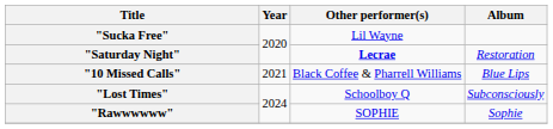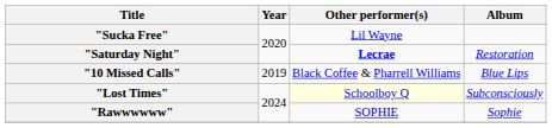"10 Missed Calls" | Year: 2021 -> 2019
"Lost Times" | Other performer(s): no background -> lightyellow background
